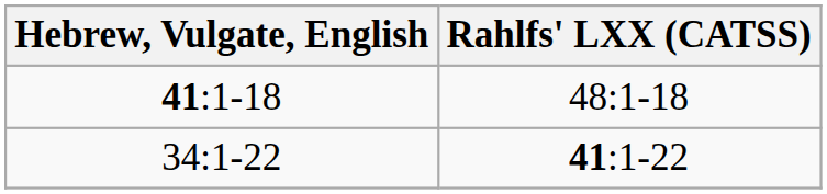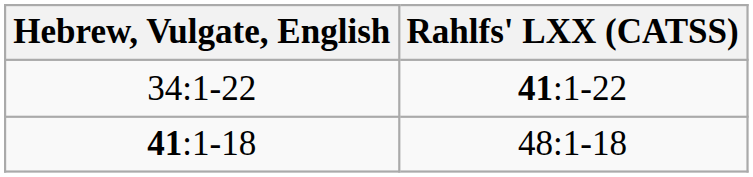rows swapped: 41:1-18 <-> 34:1-22
